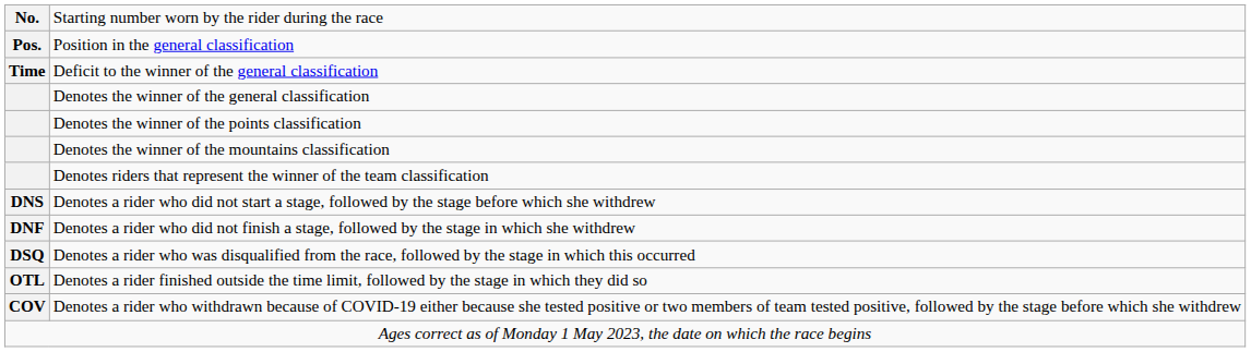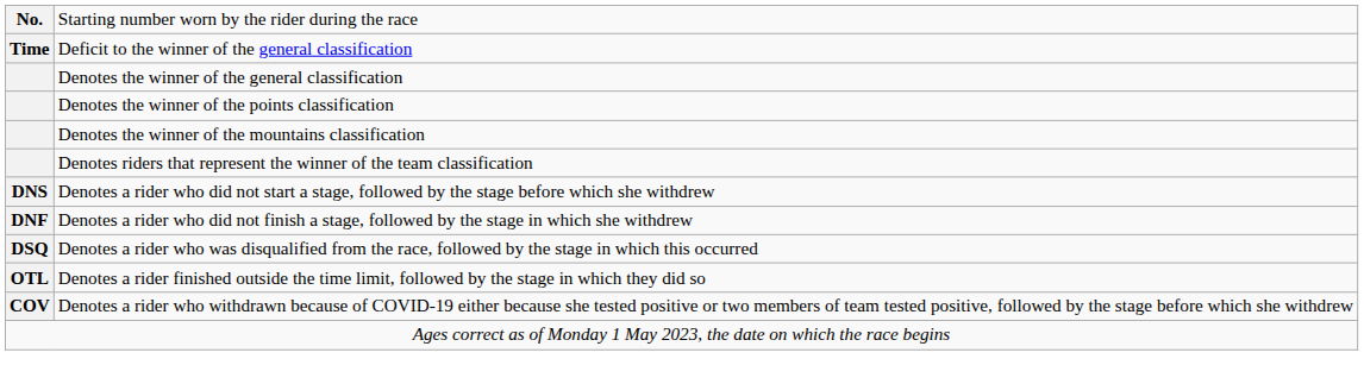- row: Pos. | Position in the general classification
